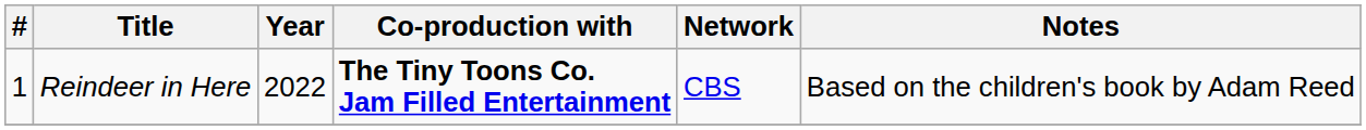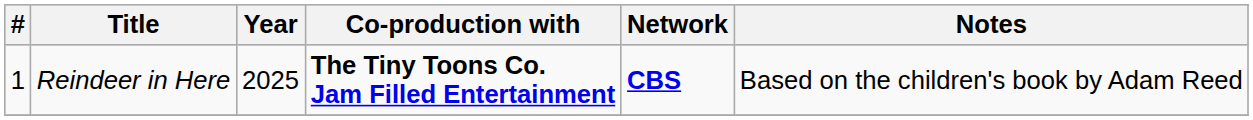Reindeer in Here | Year: 2022 -> 2025
Reindeer in Here | Network: normal -> bold
